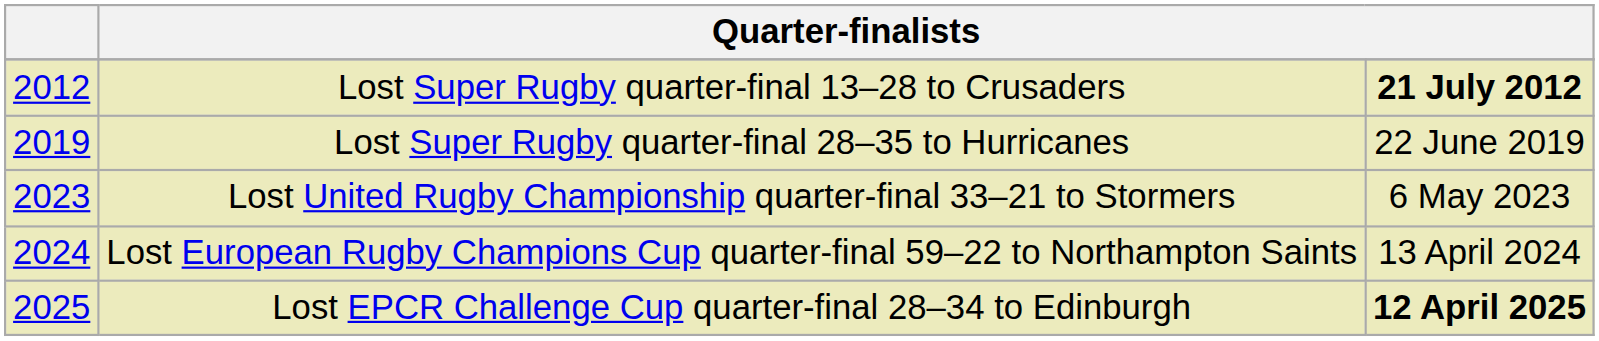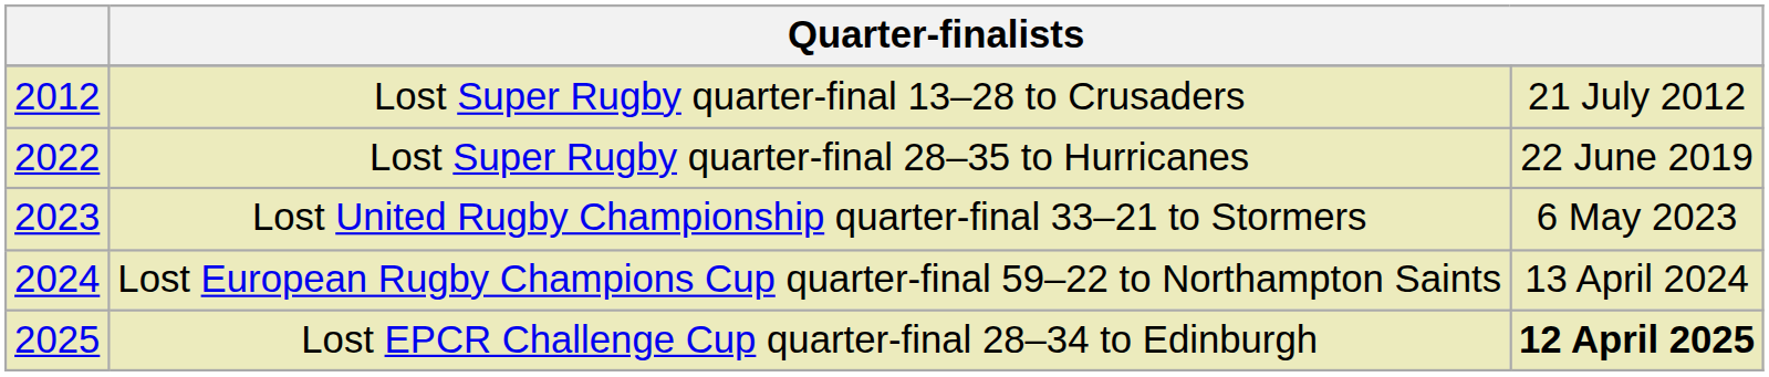Lost Super Rugby quarter-final 13–28 to Crusaders | column 3: bold -> normal
Lost Super Rugby quarter-final 28–35 to Hurricanes | column 1: 2019 -> 2022
